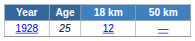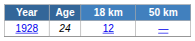1928 | Age: 25 -> 24
